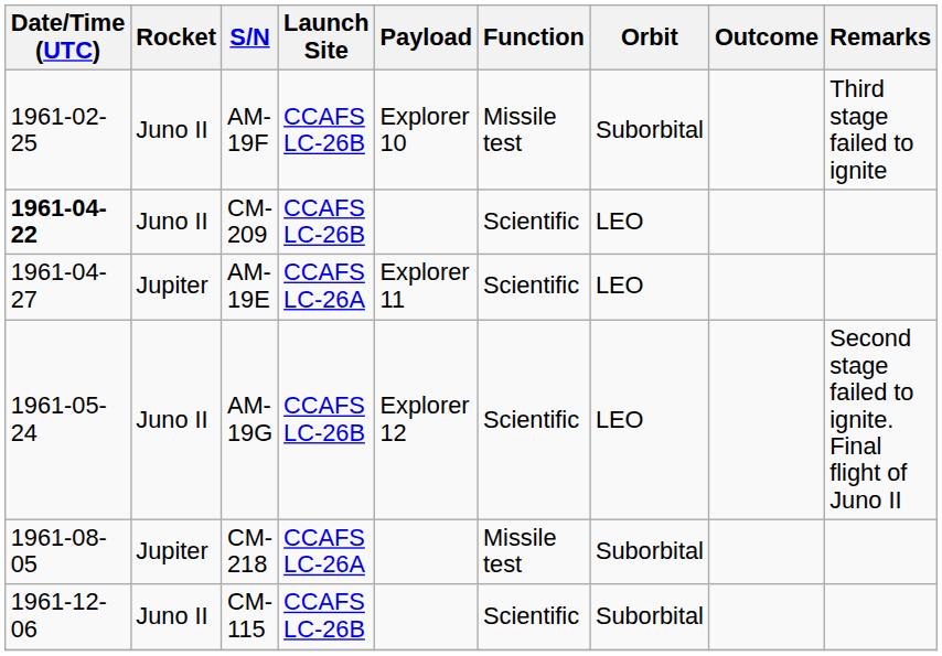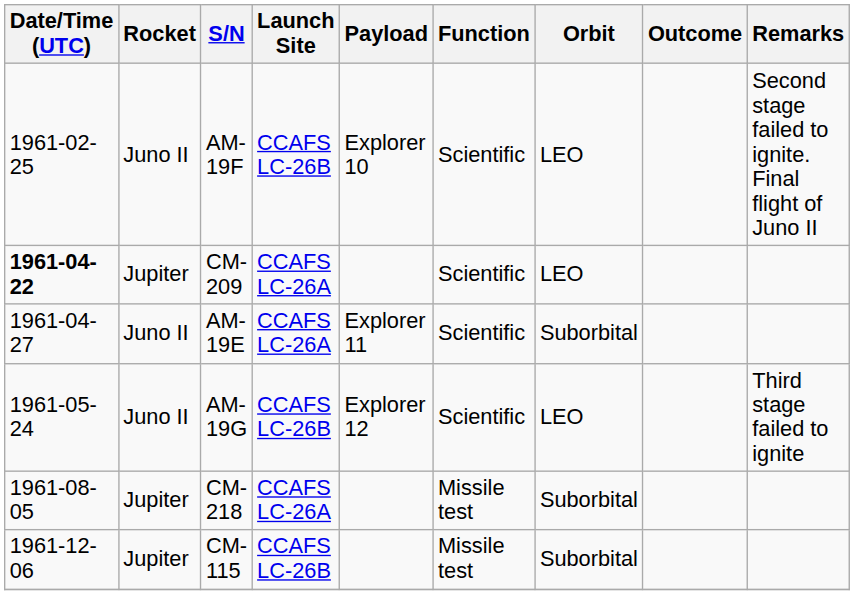AM-19F | Function: Missile test -> Scientific
AM-19F | Orbit: Suborbital -> LEO
AM-19F | Remarks: Third stage failed to ignite -> Second stage failed to ignite. Final flight of Juno II
CM-209 | Rocket: Juno II -> Jupiter
CM-209 | Launch Site: CCAFS LC-26B -> CCAFS LC-26A
AM-19E | Rocket: Jupiter -> Juno II
AM-19E | Orbit: LEO -> Suborbital
AM-19G | Remarks: Second stage failed to ignite. Final flight of Juno II -> Third stage failed to ignite
CM-115 | Rocket: Juno II -> Jupiter
CM-115 | Function: Scientific -> Missile test
